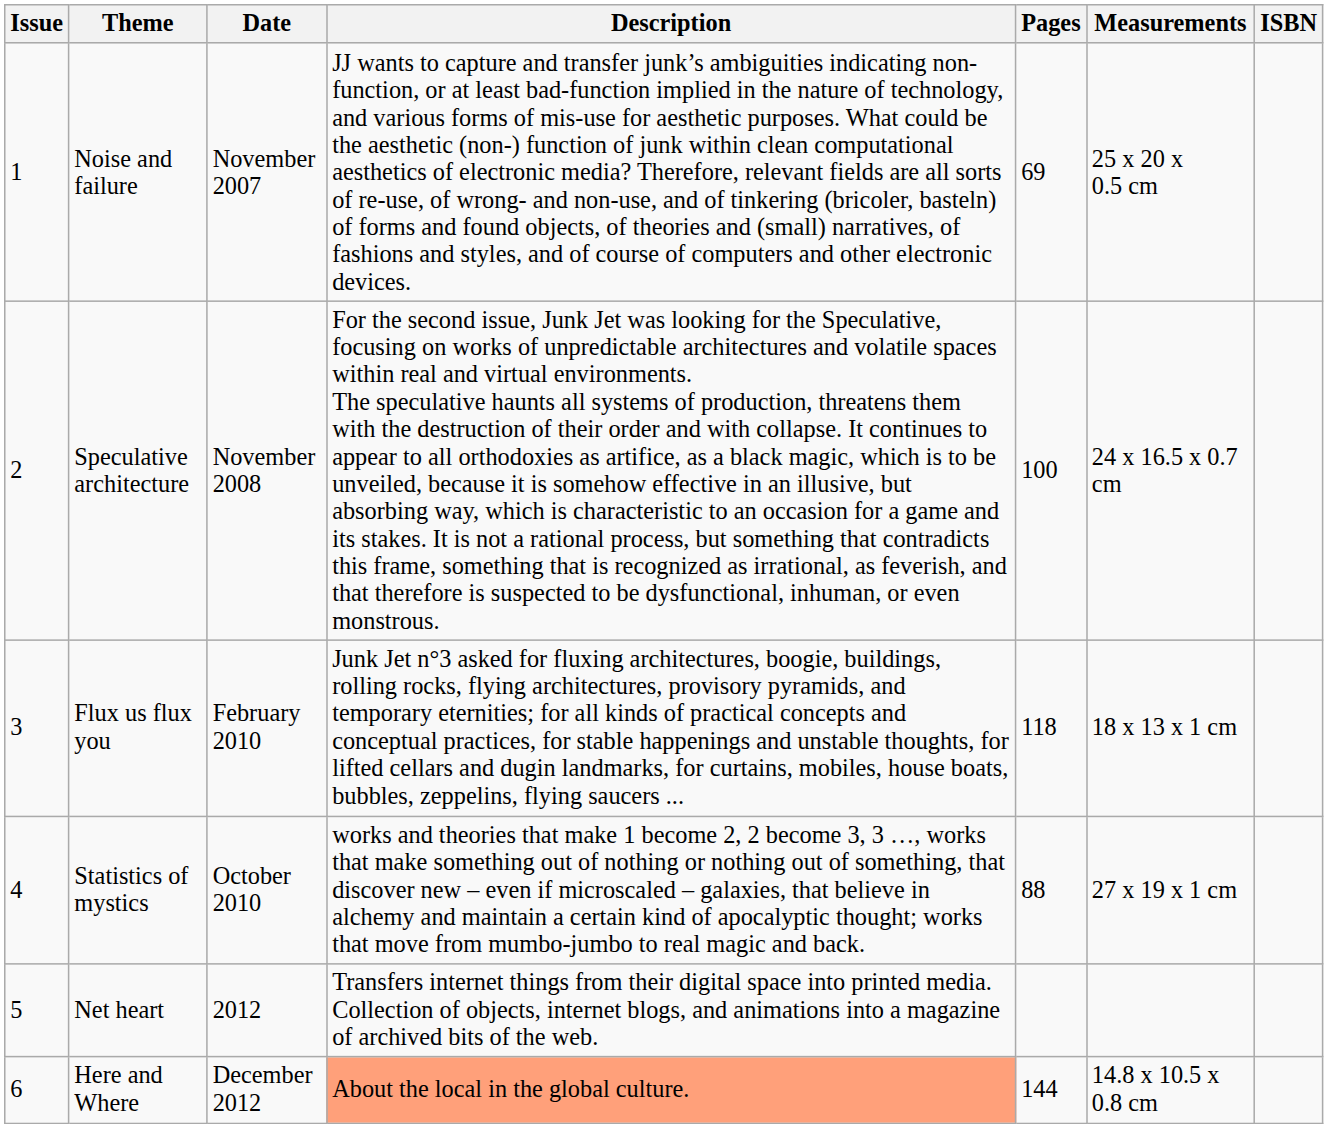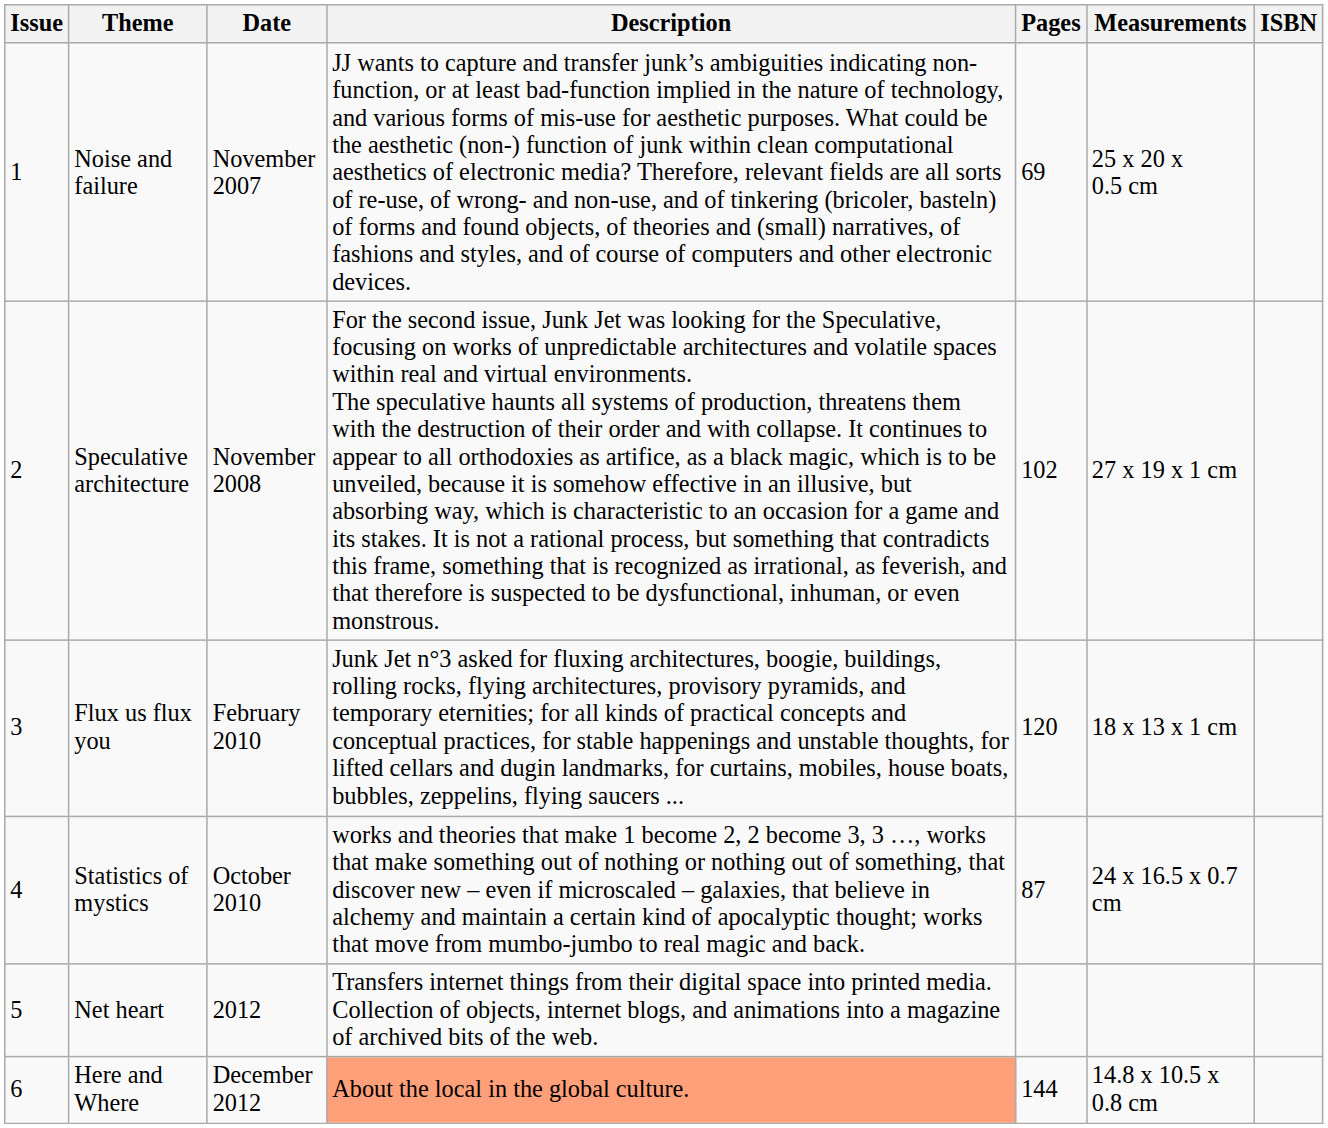Speculative architecture | Pages: 100 -> 102
Speculative architecture | Measurements: 24 x 16.5 x 0.7 cm -> 27 x 19 x 1 cm
Flux us flux you | Pages: 118 -> 120
Statistics of mystics | Pages: 88 -> 87
Statistics of mystics | Measurements: 27 x 19 x 1 cm -> 24 x 16.5 x 0.7 cm
